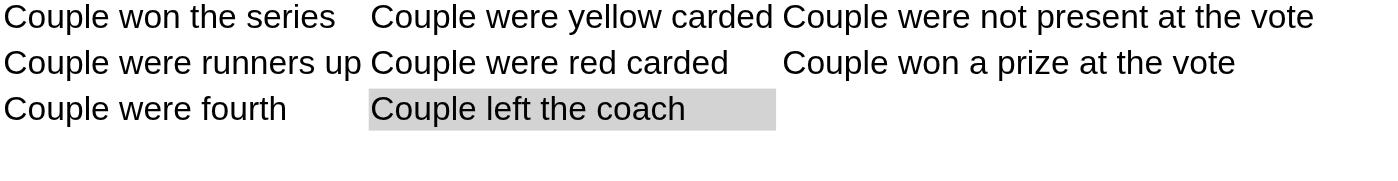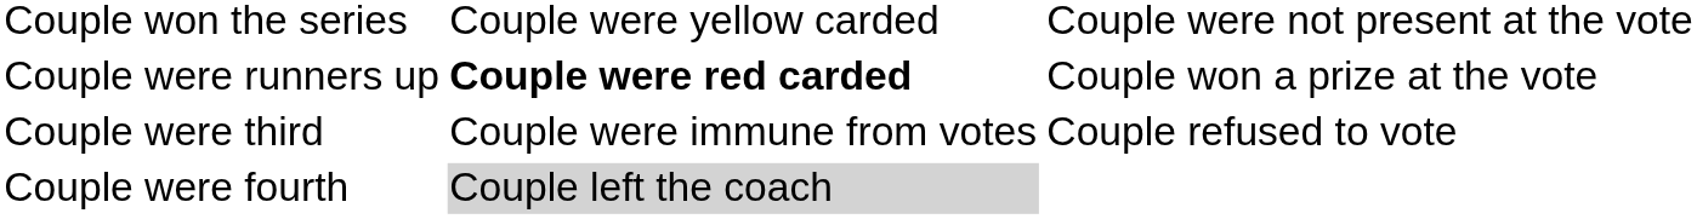Couple were runners up | column 2: normal -> bold
+ row: Couple were third | Couple were immune from votes | Couple refused to vote
